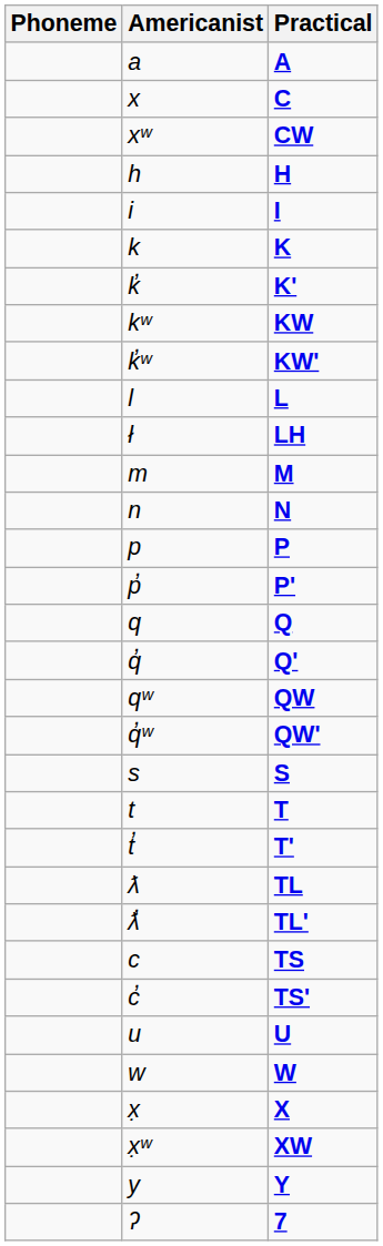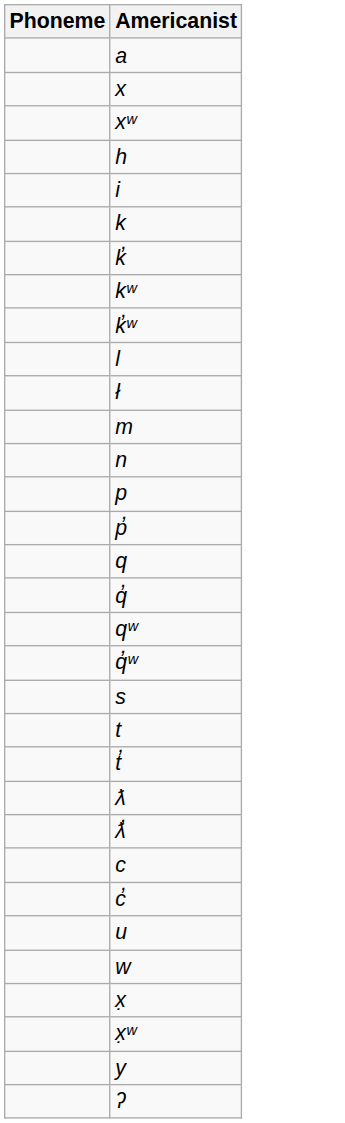- column: Practical | A | C | CW | H | I | K | K' | KW | KW' | L | LH | M | N | P | P' | Q | Q' | QW | QW' | S | T | T' | TL | TL' | TS | TS' | U | W | X | XW | Y | 7
